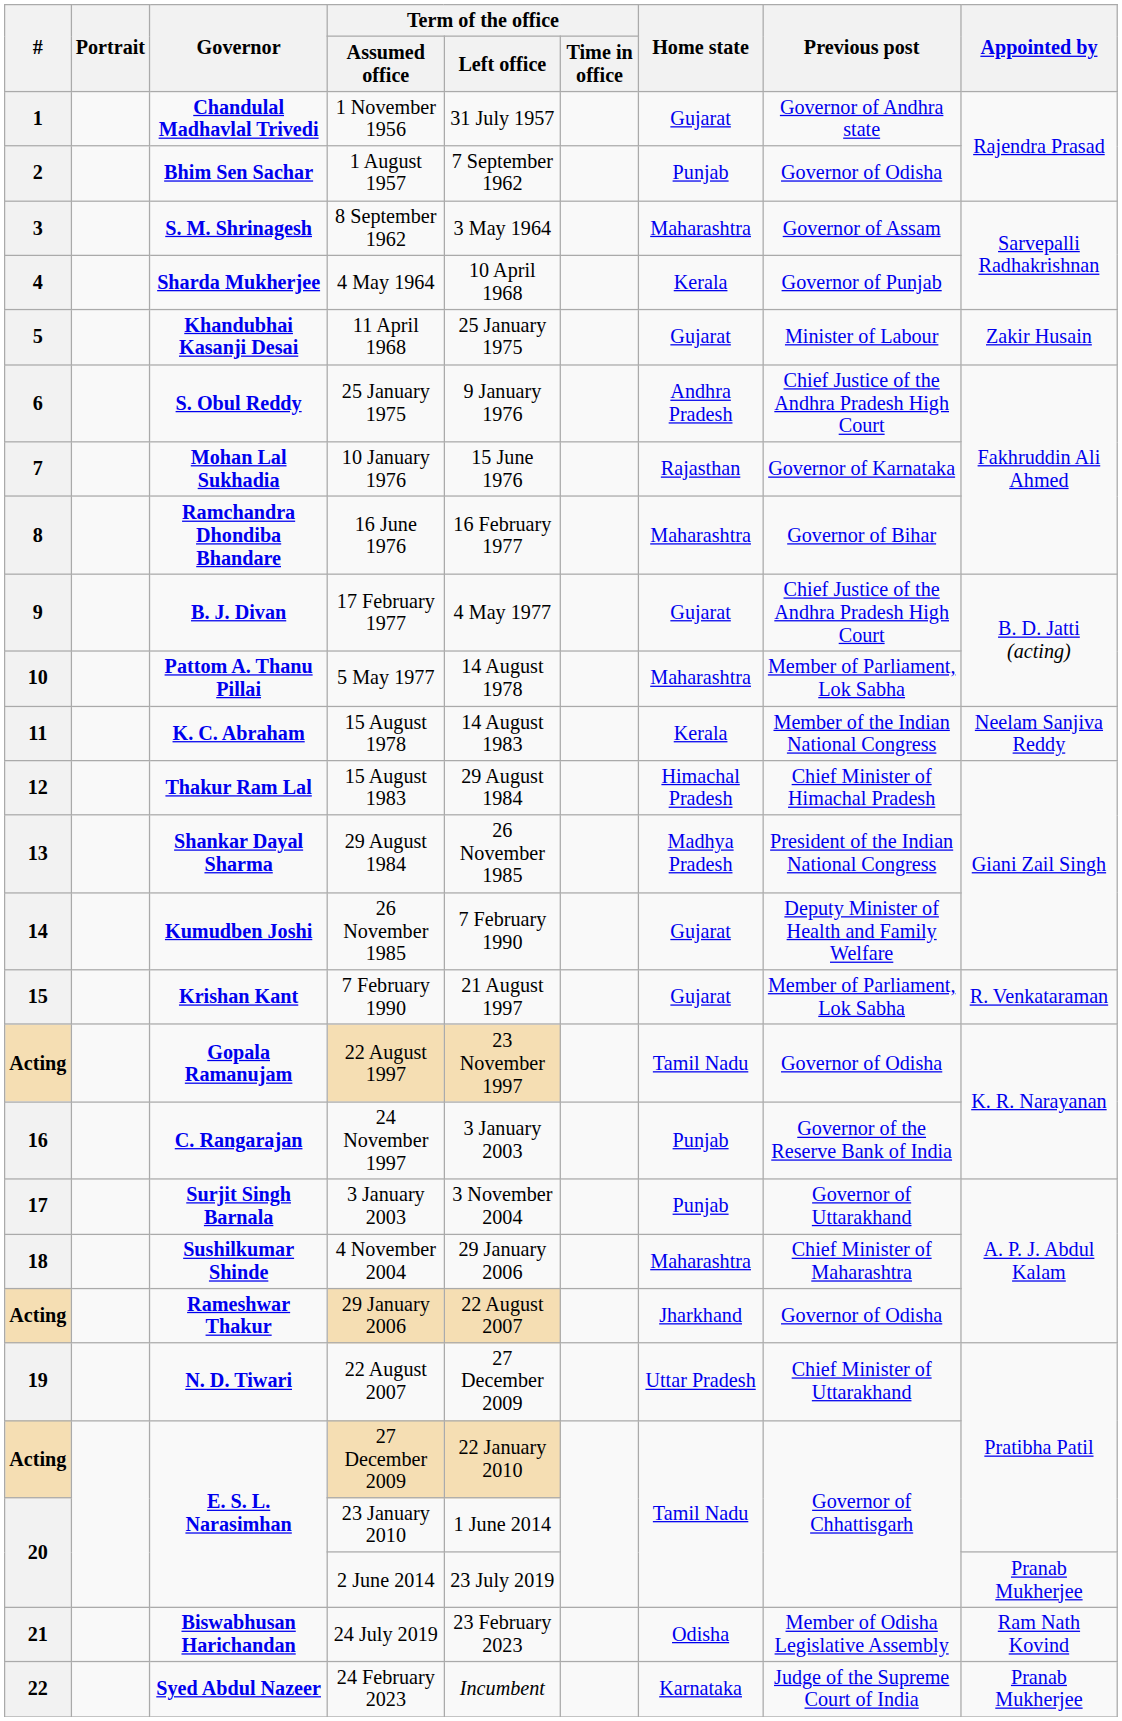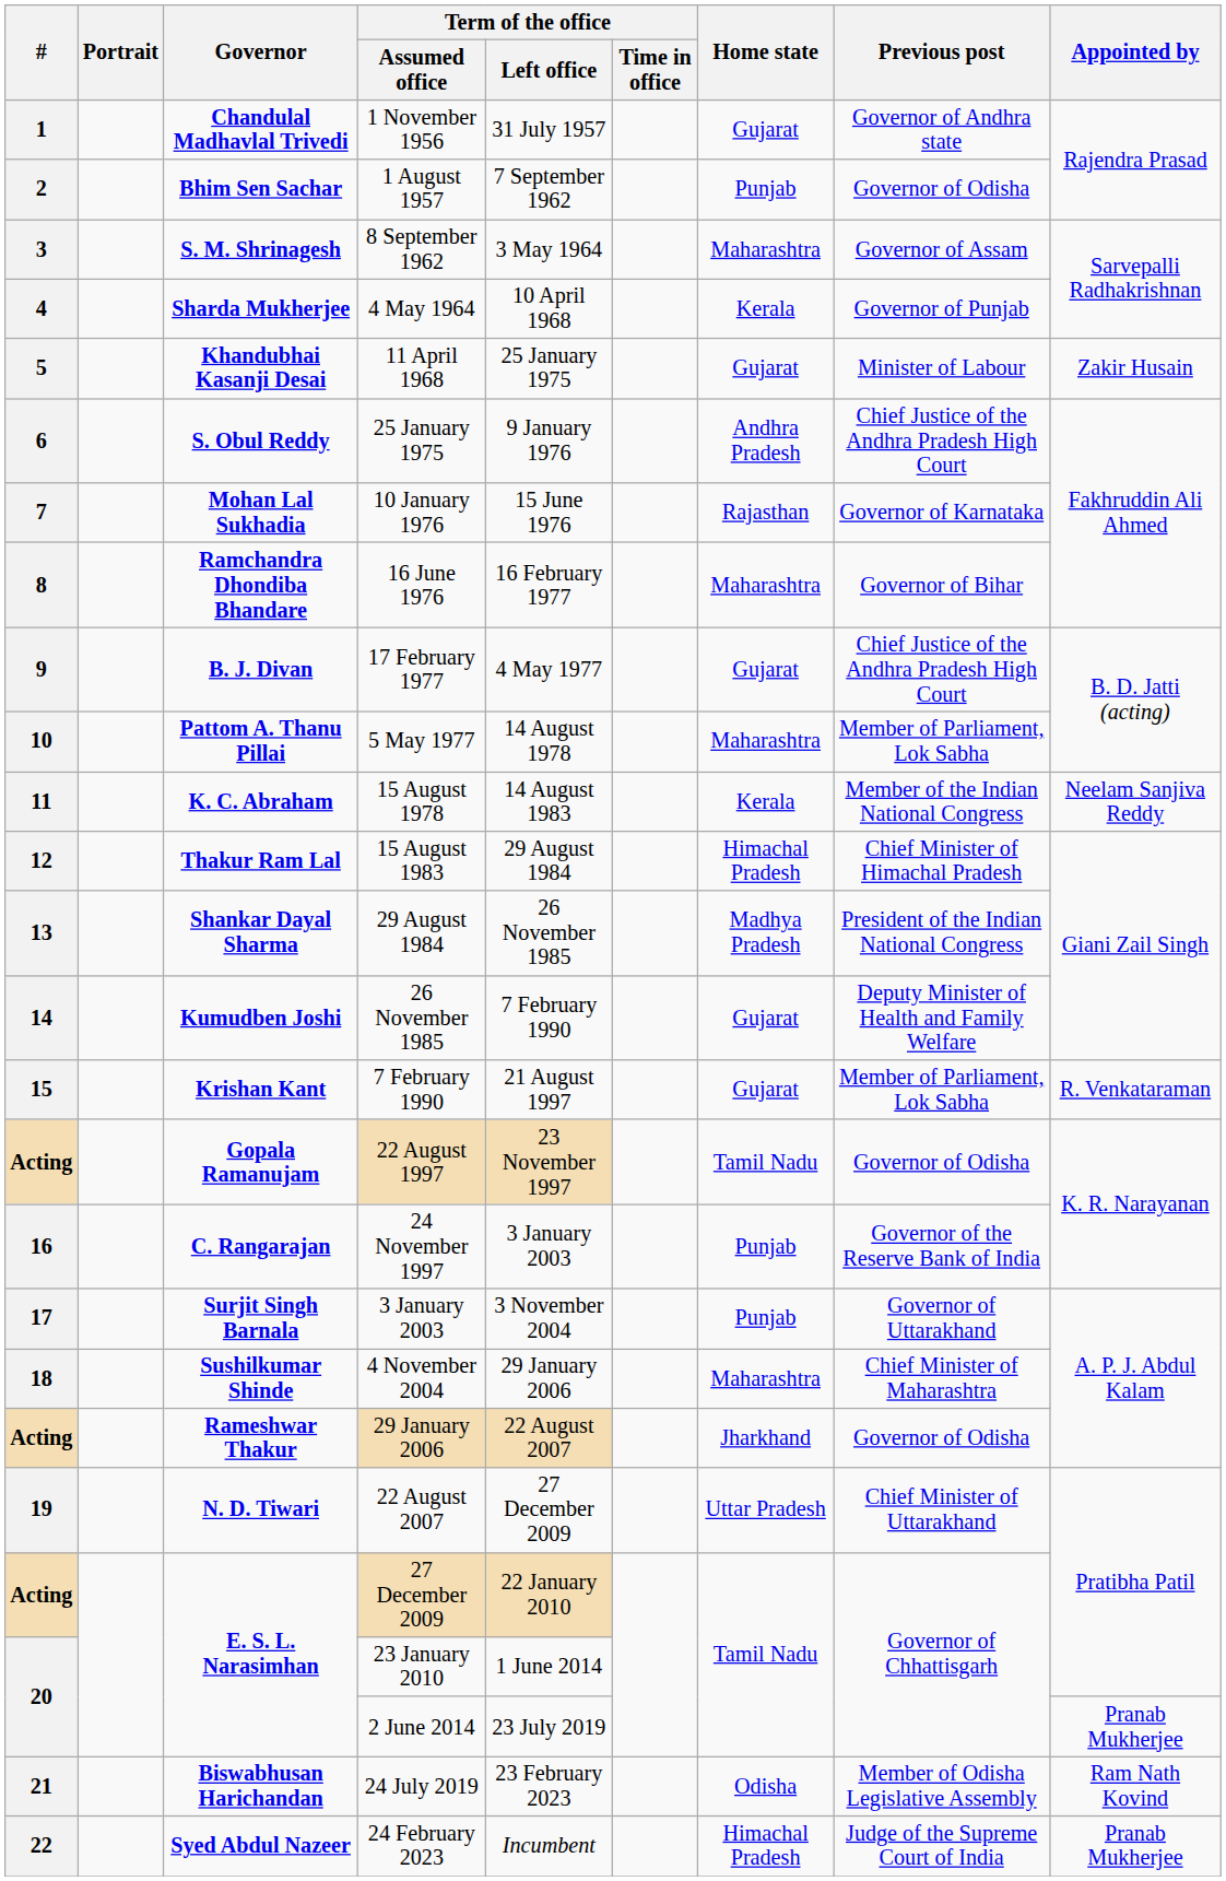24 February 2023 | Home state: Karnataka -> Himachal Pradesh
